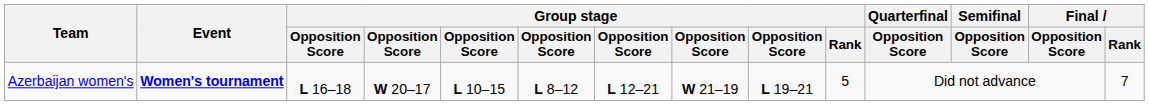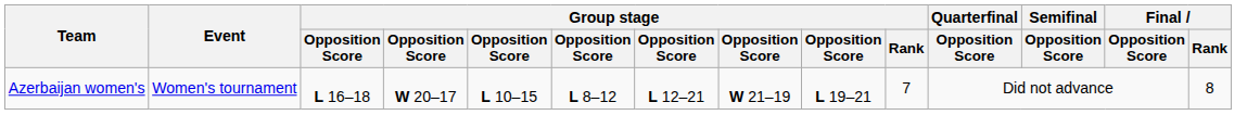Azerbaijan women's | Event: bold -> normal
Azerbaijan women's | Group stage / Rank: 5 -> 7
Azerbaijan women's | Final / Rank: 7 -> 8
